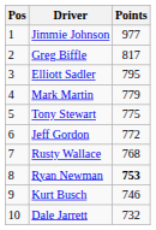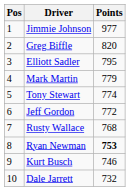Greg Biffle | Points: 817 -> 820
Tony Stewart | Points: 775 -> 774
